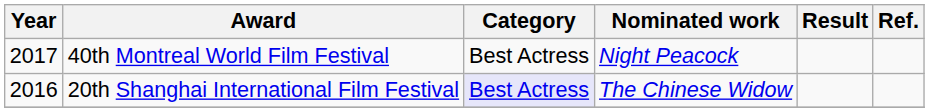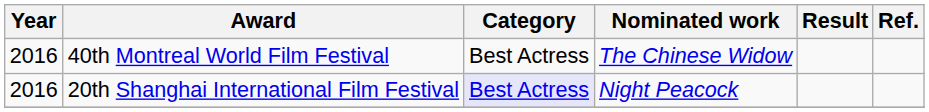40th Montreal World Film Festival | Year: 2017 -> 2016
40th Montreal World Film Festival | Nominated work: Night Peacock -> The Chinese Widow
20th Shanghai International Film Festival | Nominated work: The Chinese Widow -> Night Peacock
